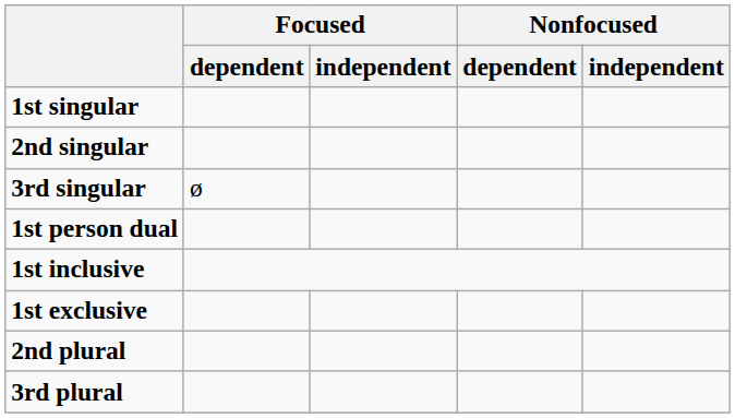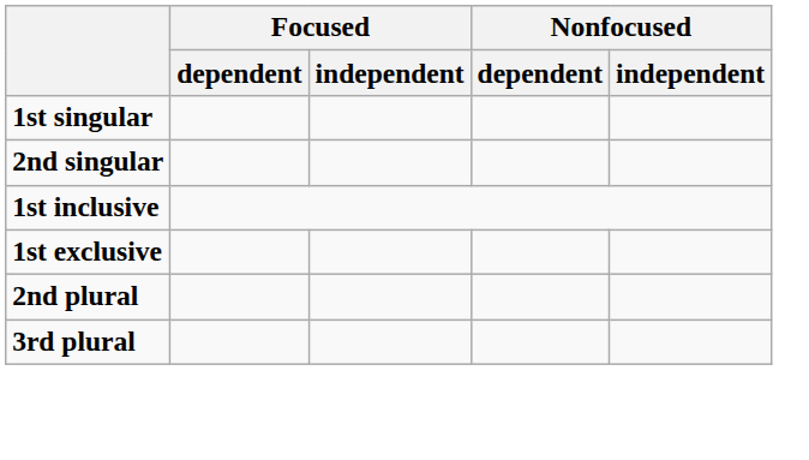- row: 3rd singular | ø
- row: 1st person dual
